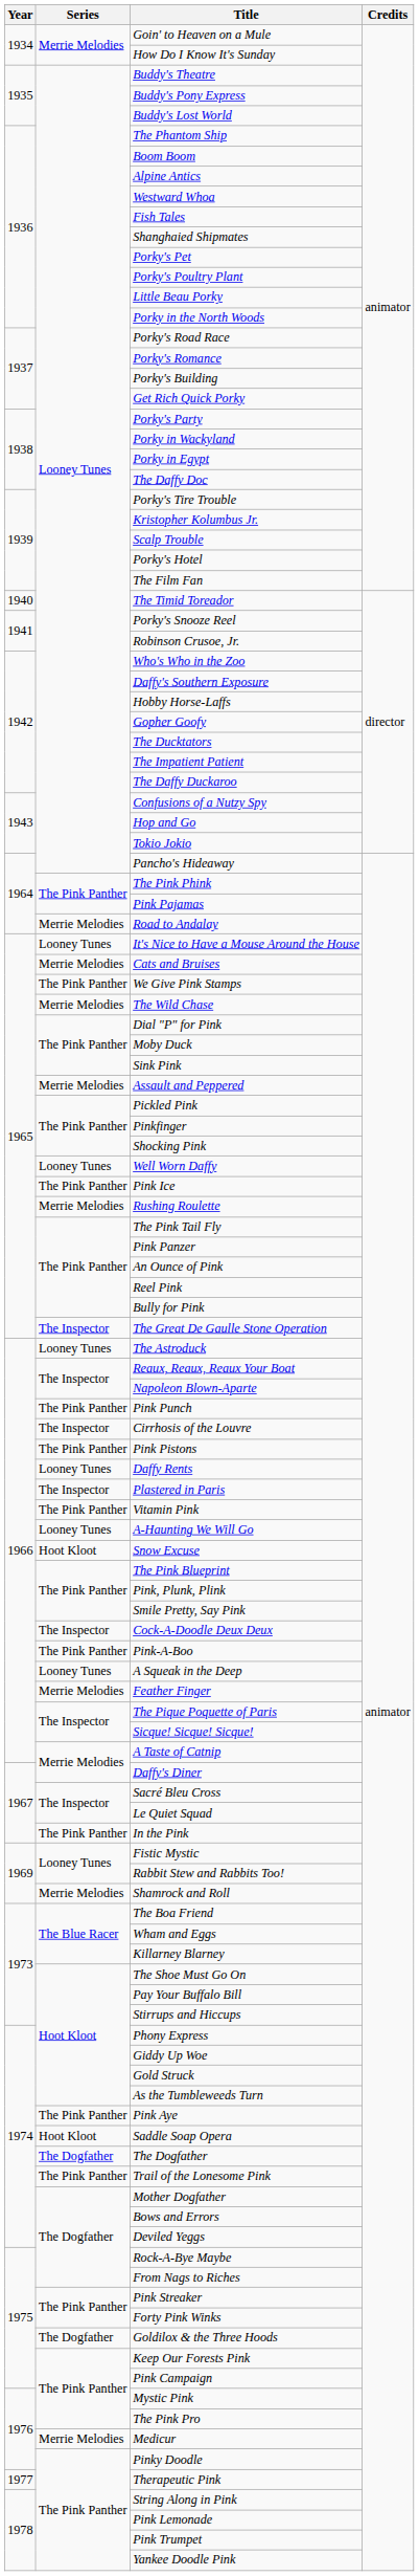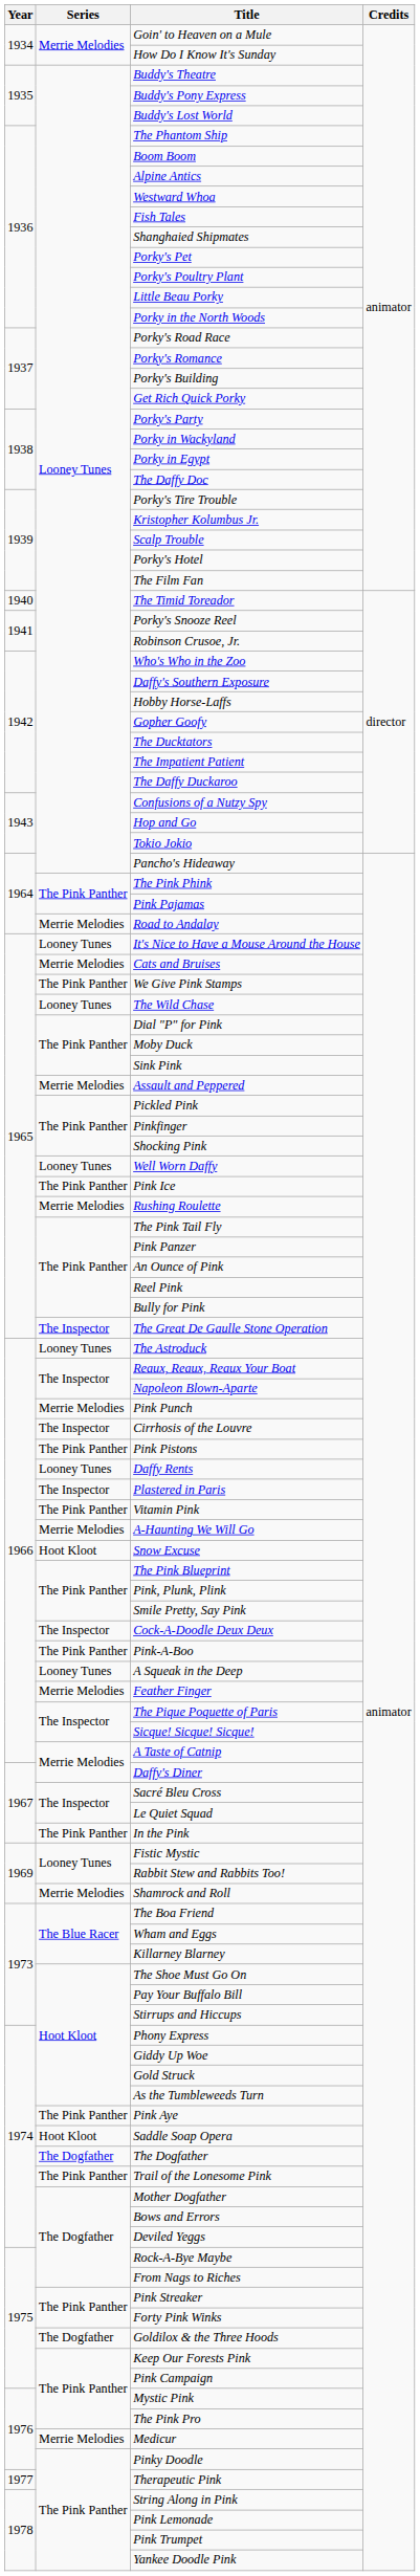The Wild Chase | Series: Merrie Melodies -> Looney Tunes
Pink Punch | Series: The Pink Panther -> Merrie Melodies
A-Haunting We Will Go | Series: Looney Tunes -> Merrie Melodies
